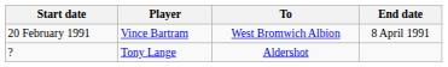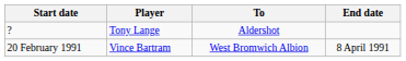rows swapped: ? <-> 20 February 1991
